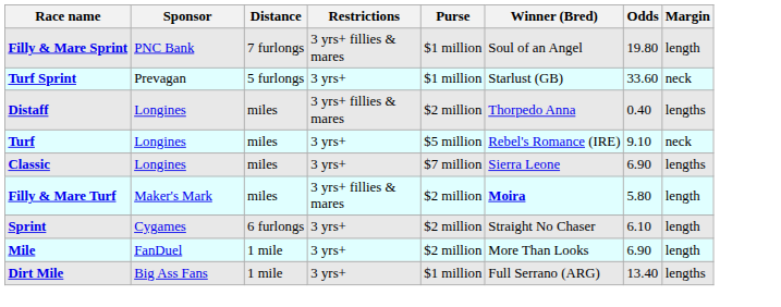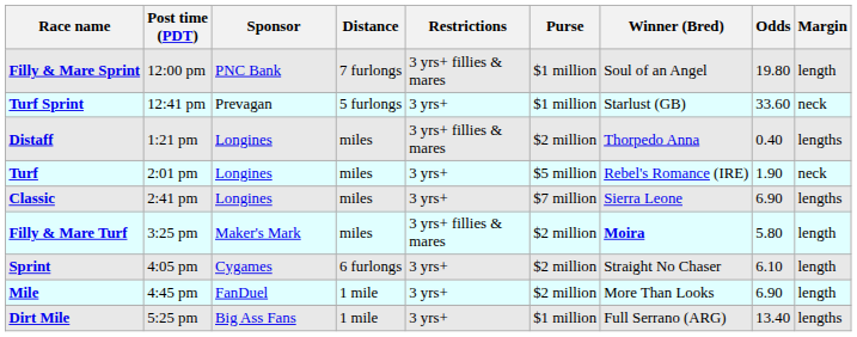+ column: Post time (PDT) | 12:00 pm | 12:41 pm | 1:21 pm | 2:01 pm | 2:41 pm | 3:25 pm | 4:05 pm | 4:45 pm | 5:25 pm
Turf | Odds: 9.10 -> 1.90
